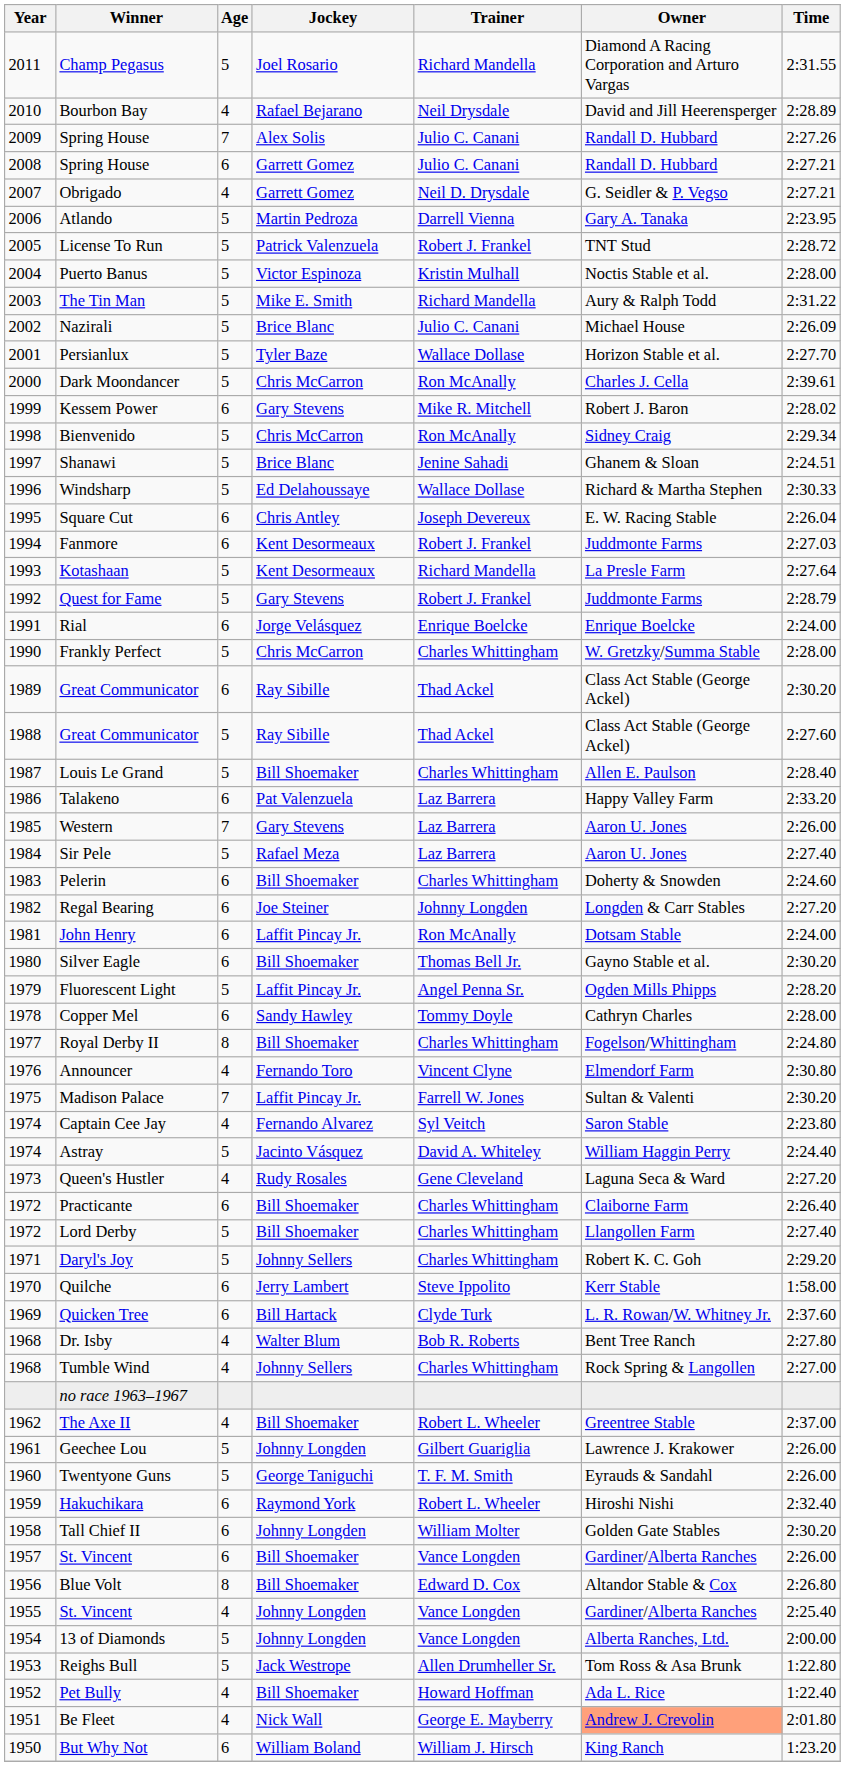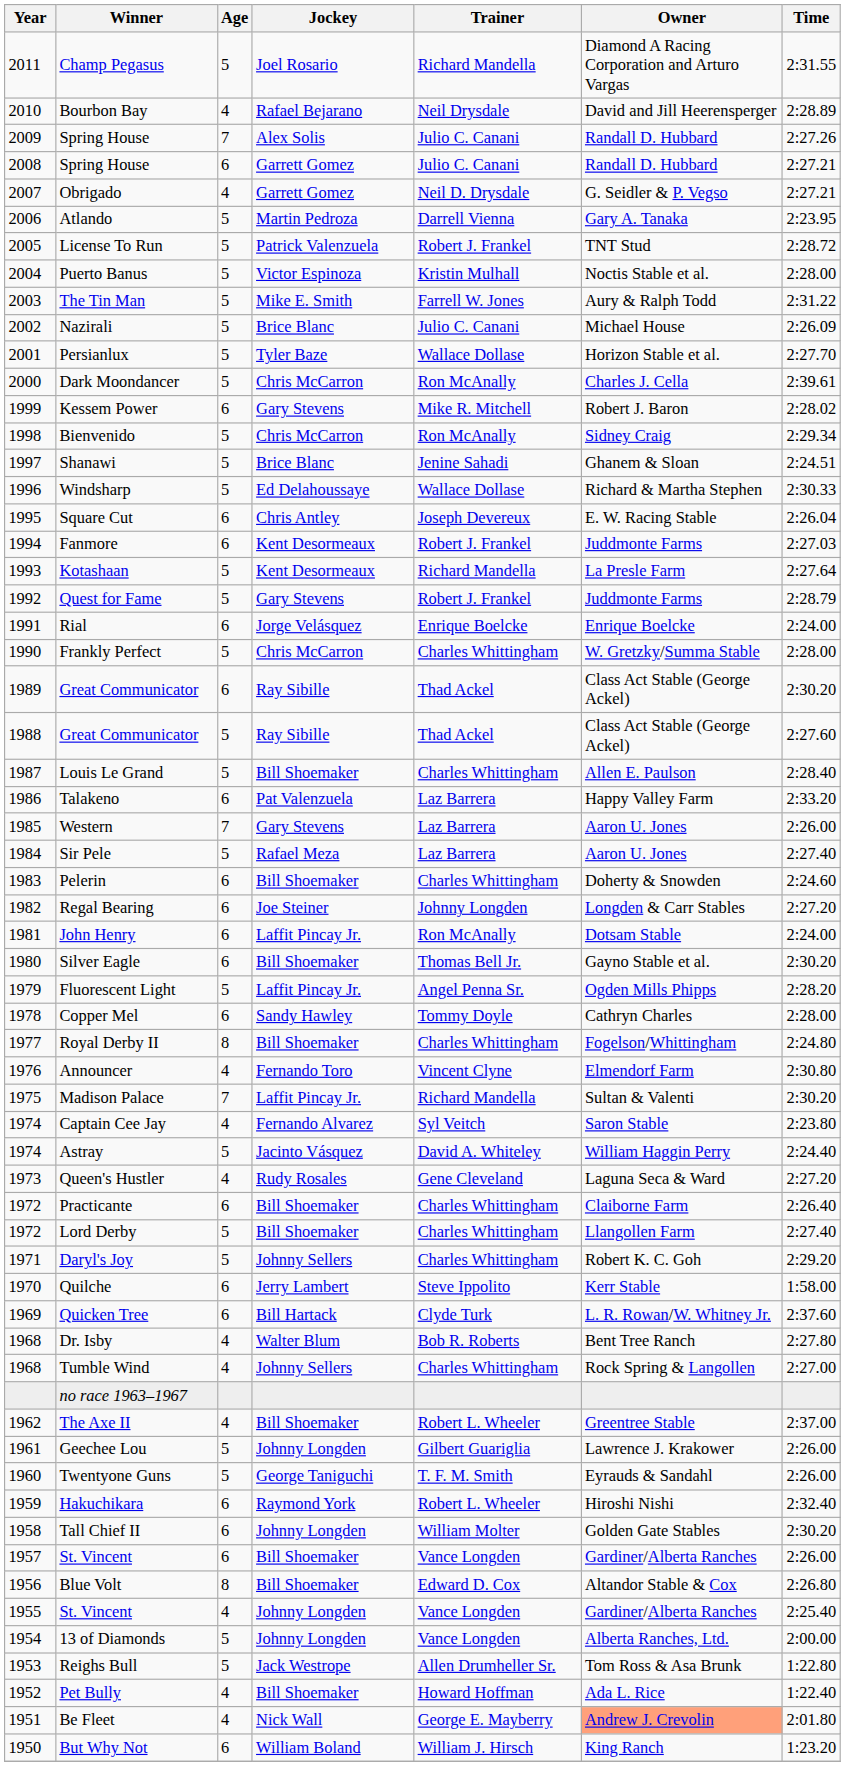The Tin Man | Trainer: Richard Mandella -> Farrell W. Jones
Madison Palace | Trainer: Farrell W. Jones -> Richard Mandella
